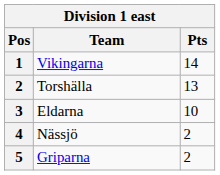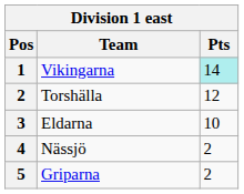Vikingarna | Pts: no background -> paleturquoise background
Torshälla | Pts: 13 -> 12
